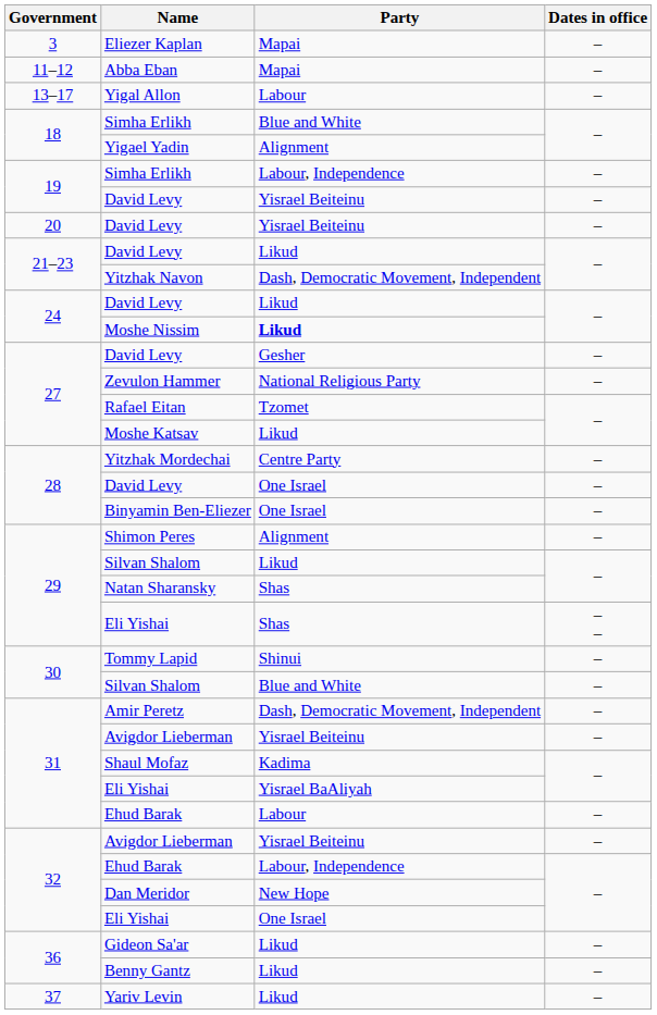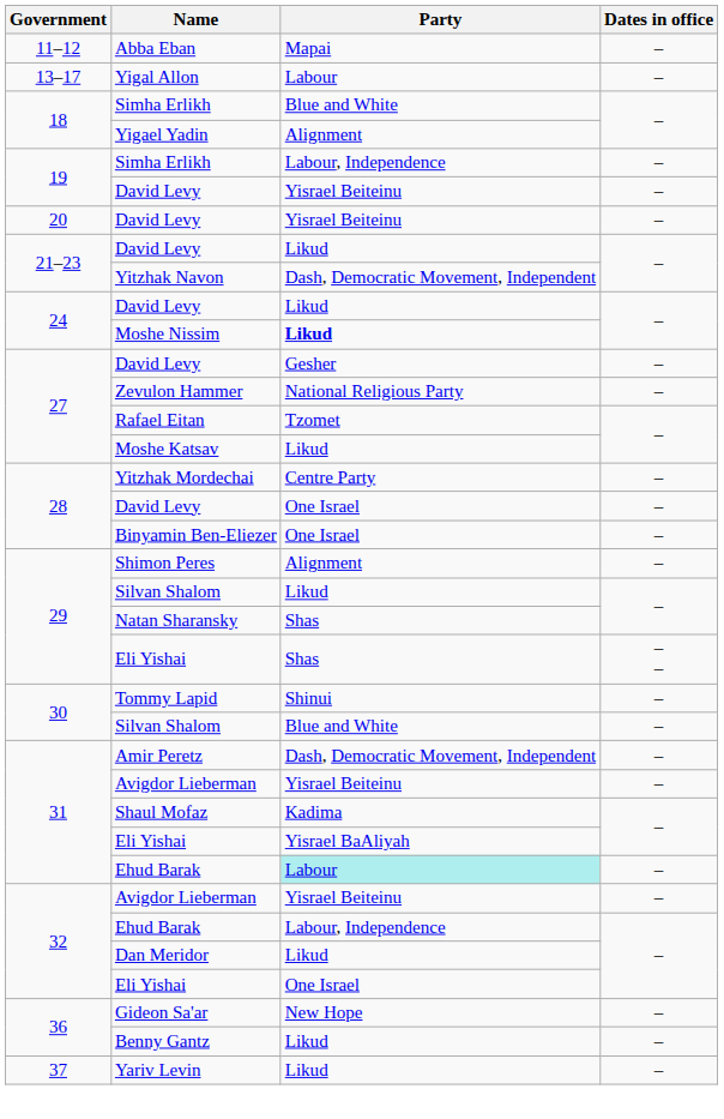- row: 3 | Eliezer Kaplan | Mapai | –
31 / Ehud Barak | Party: no background -> paleturquoise background
Dan Meridor | Party: New Hope -> Likud
Gideon Sa'ar | Party: Likud -> New Hope
